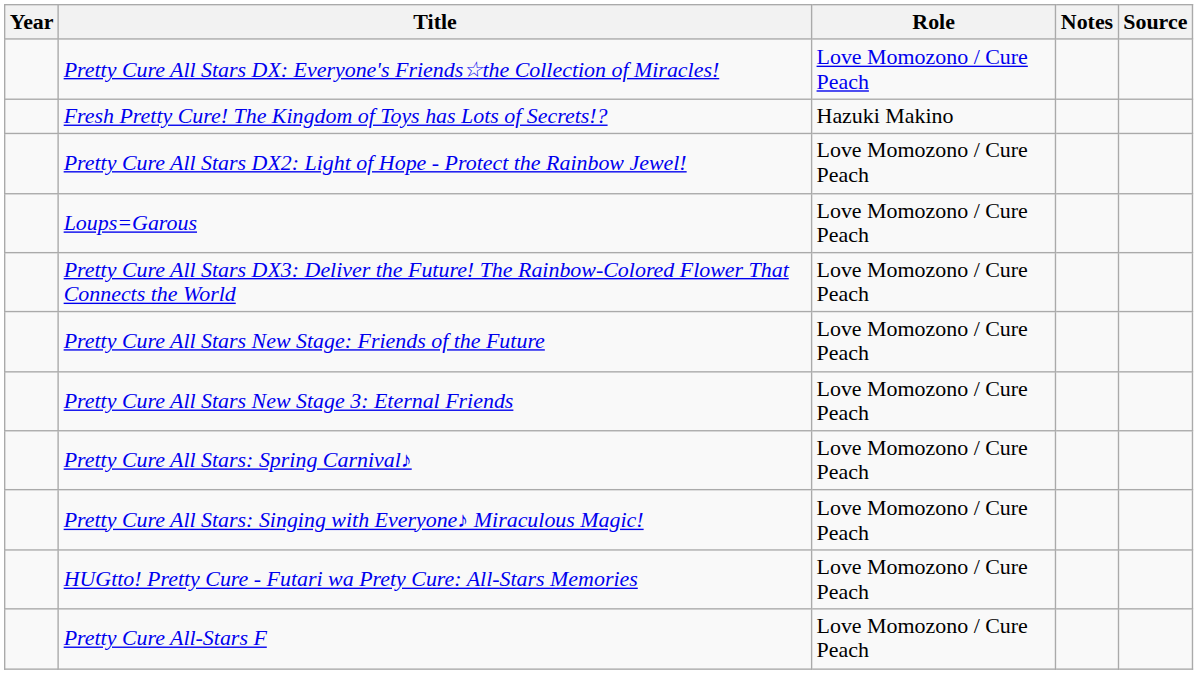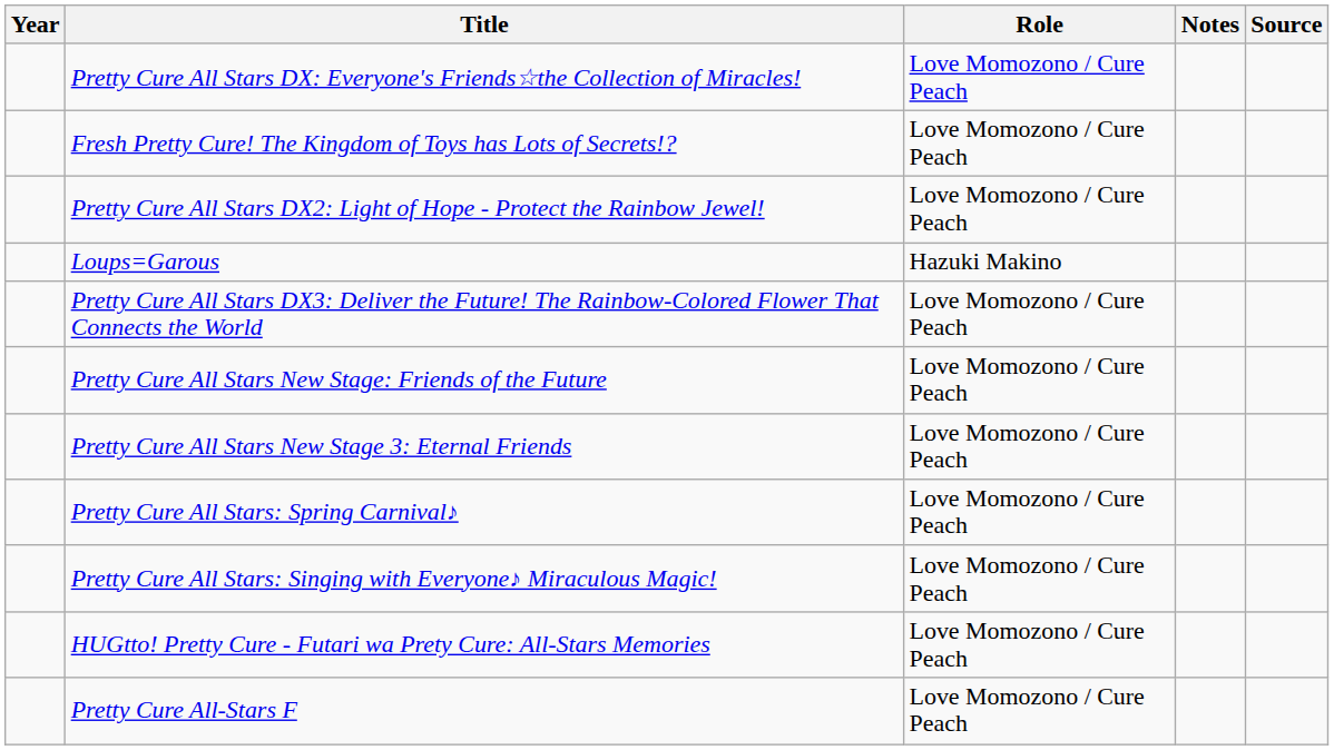Fresh Pretty Cure! The Kingdom of Toys has Lots of Secrets!? | Role: Hazuki Makino -> Love Momozono / Cure Peach
Loups=Garous | Role: Love Momozono / Cure Peach -> Hazuki Makino
